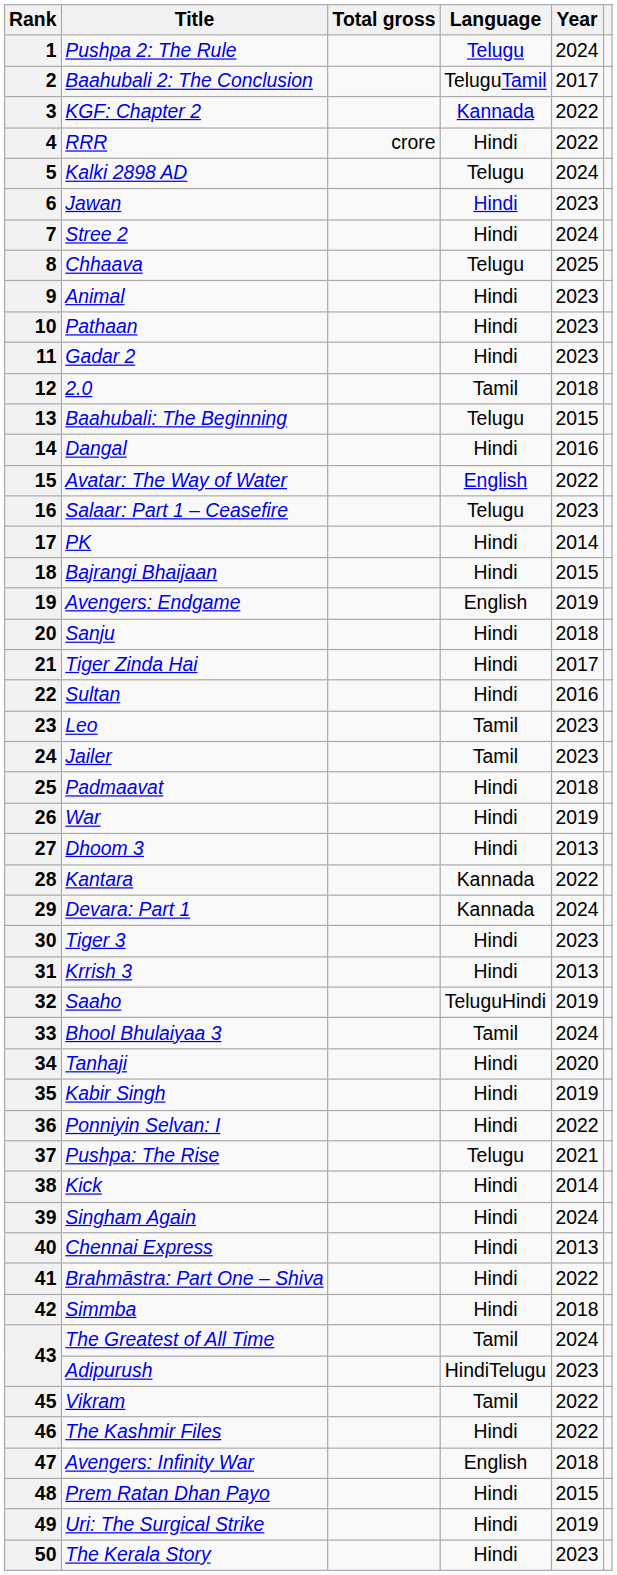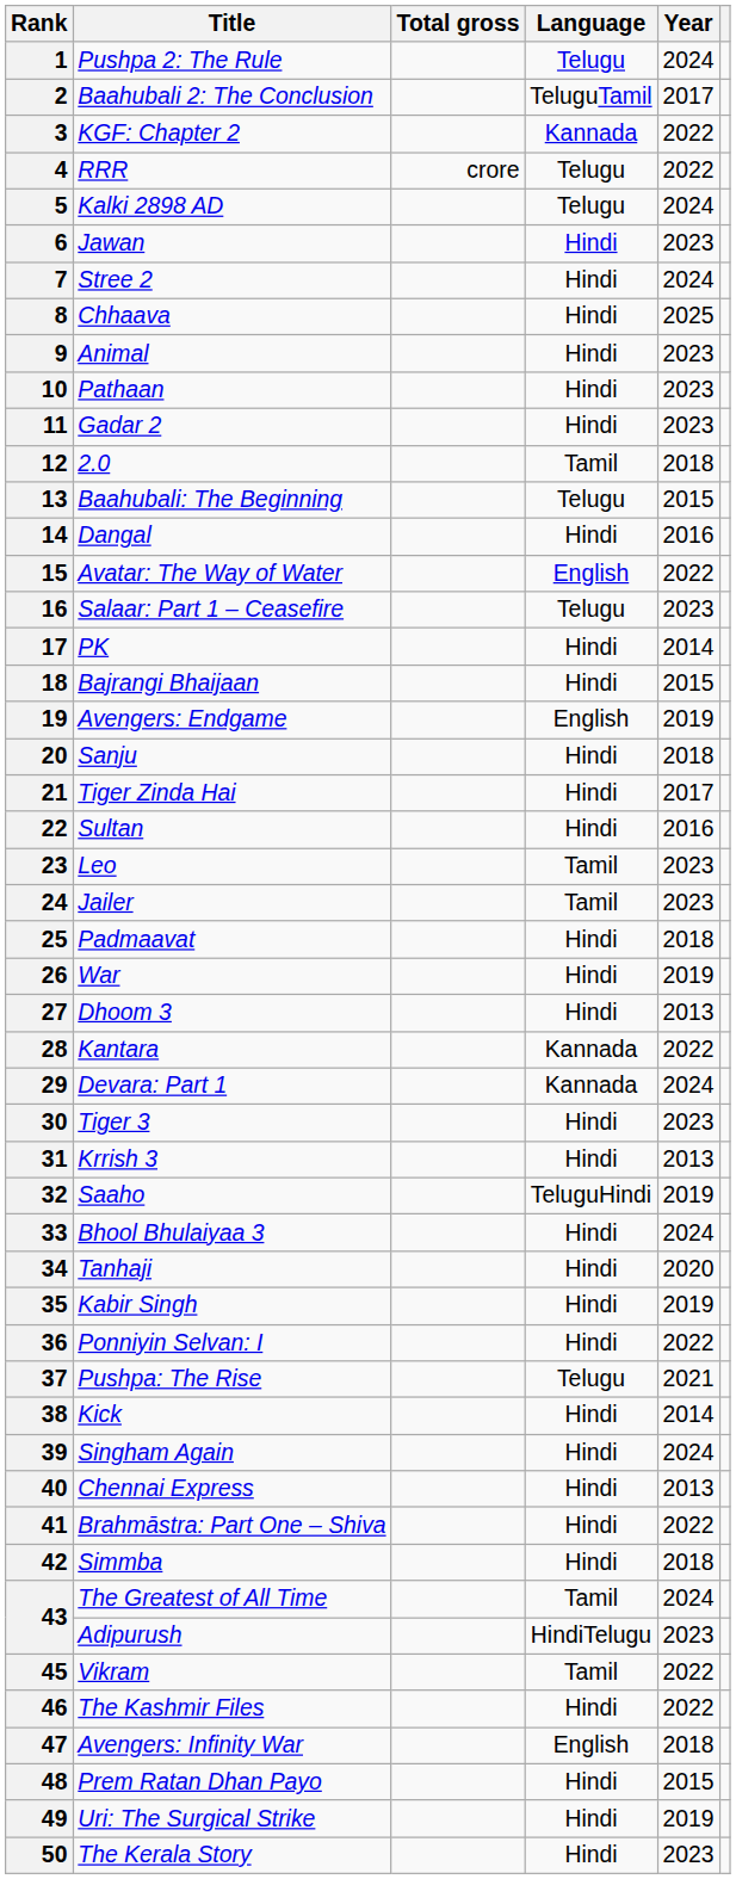4 | Language: Hindi -> Telugu
8 | Language: Telugu -> Hindi
33 | Language: Tamil -> Hindi
